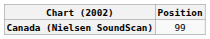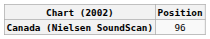Canada (Nielsen SoundScan) | Position: 99 -> 96
